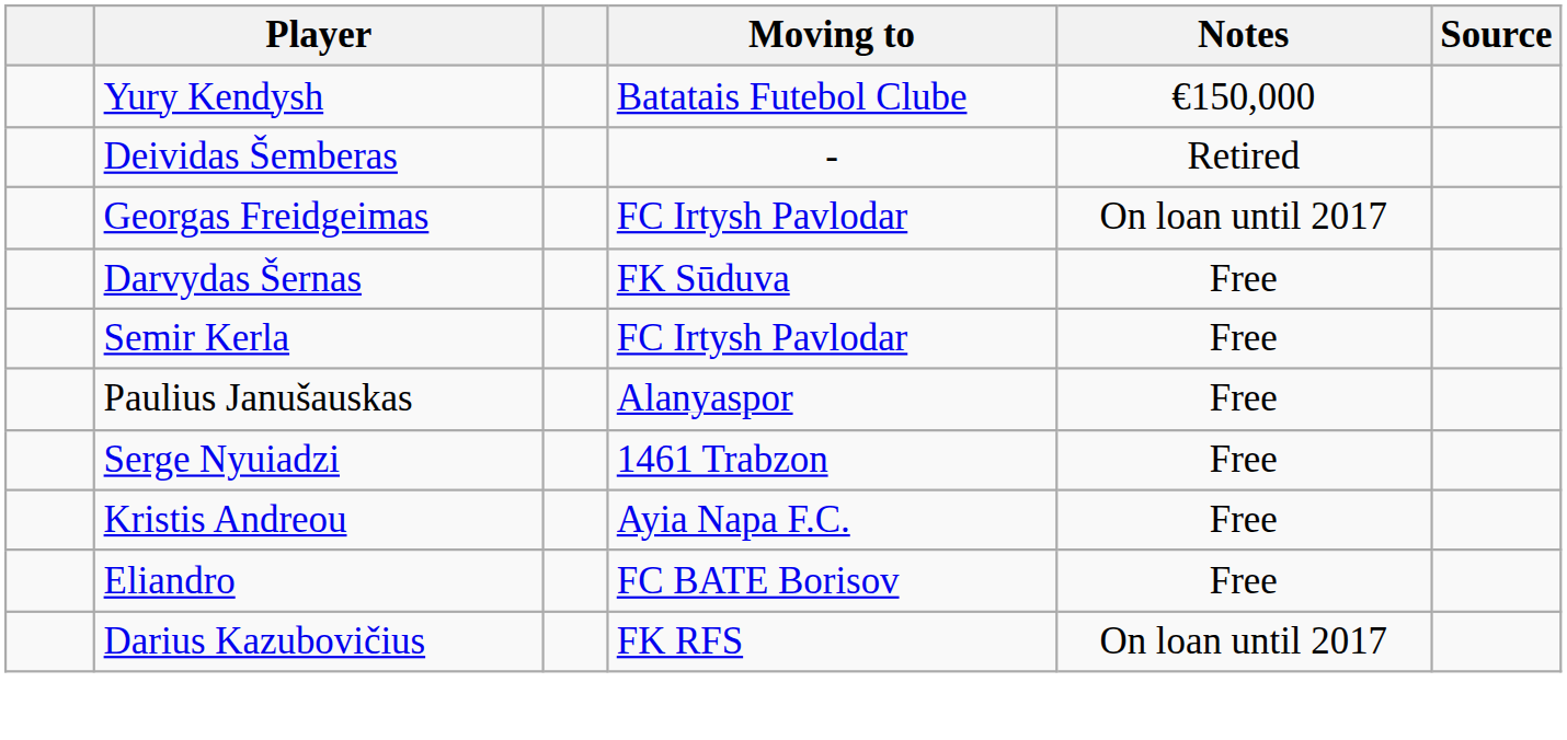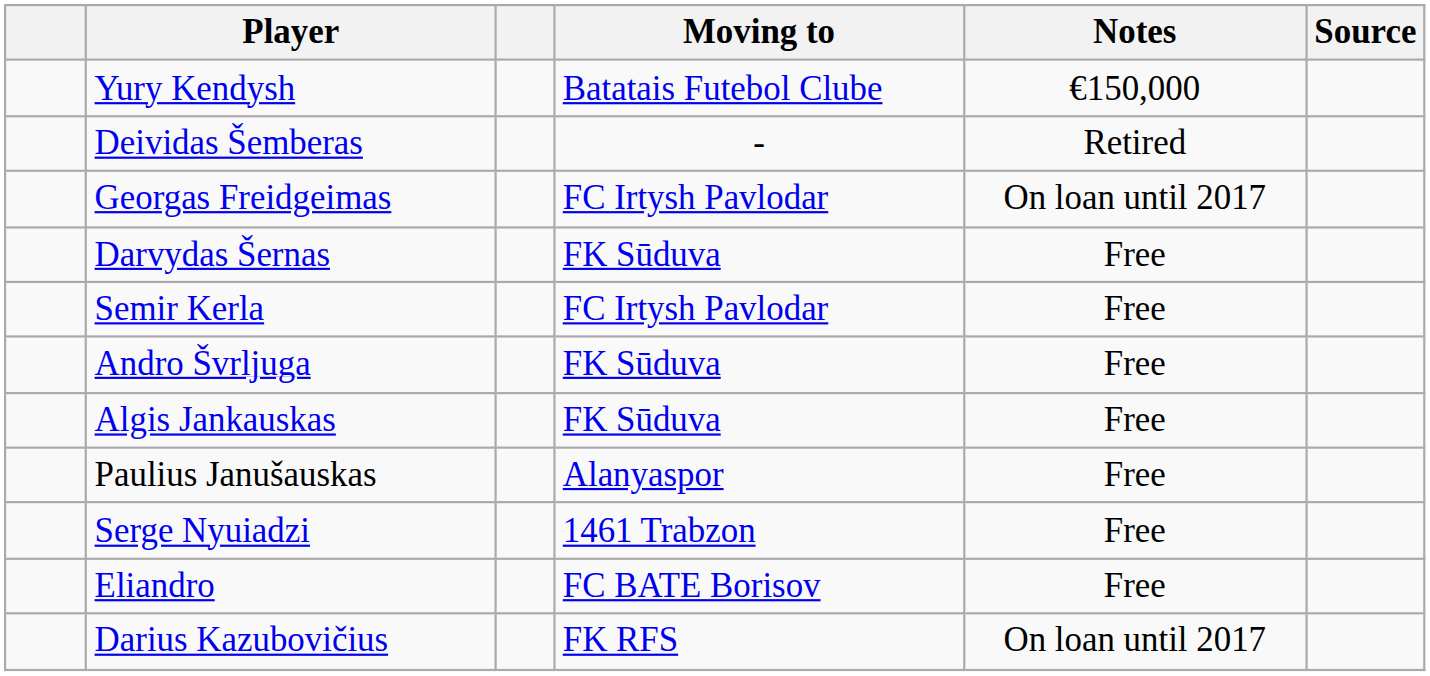+ row: Andro Švrljuga | FK Sūduva | Free
+ row: Algis Jankauskas | FK Sūduva | Free
- row: Kristis Andreou | Ayia Napa F.C. | Free
